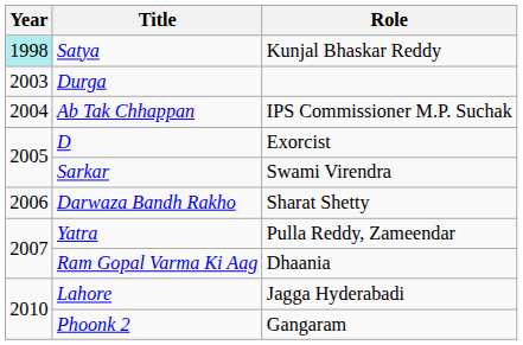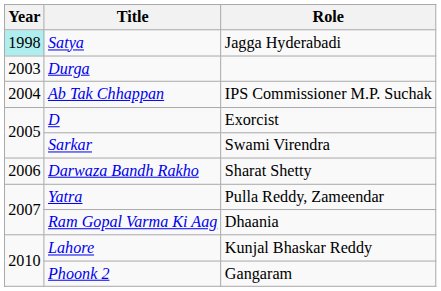Satya | Role: Kunjal Bhaskar Reddy -> Jagga Hyderabadi
Lahore | Role: Jagga Hyderabadi -> Kunjal Bhaskar Reddy
